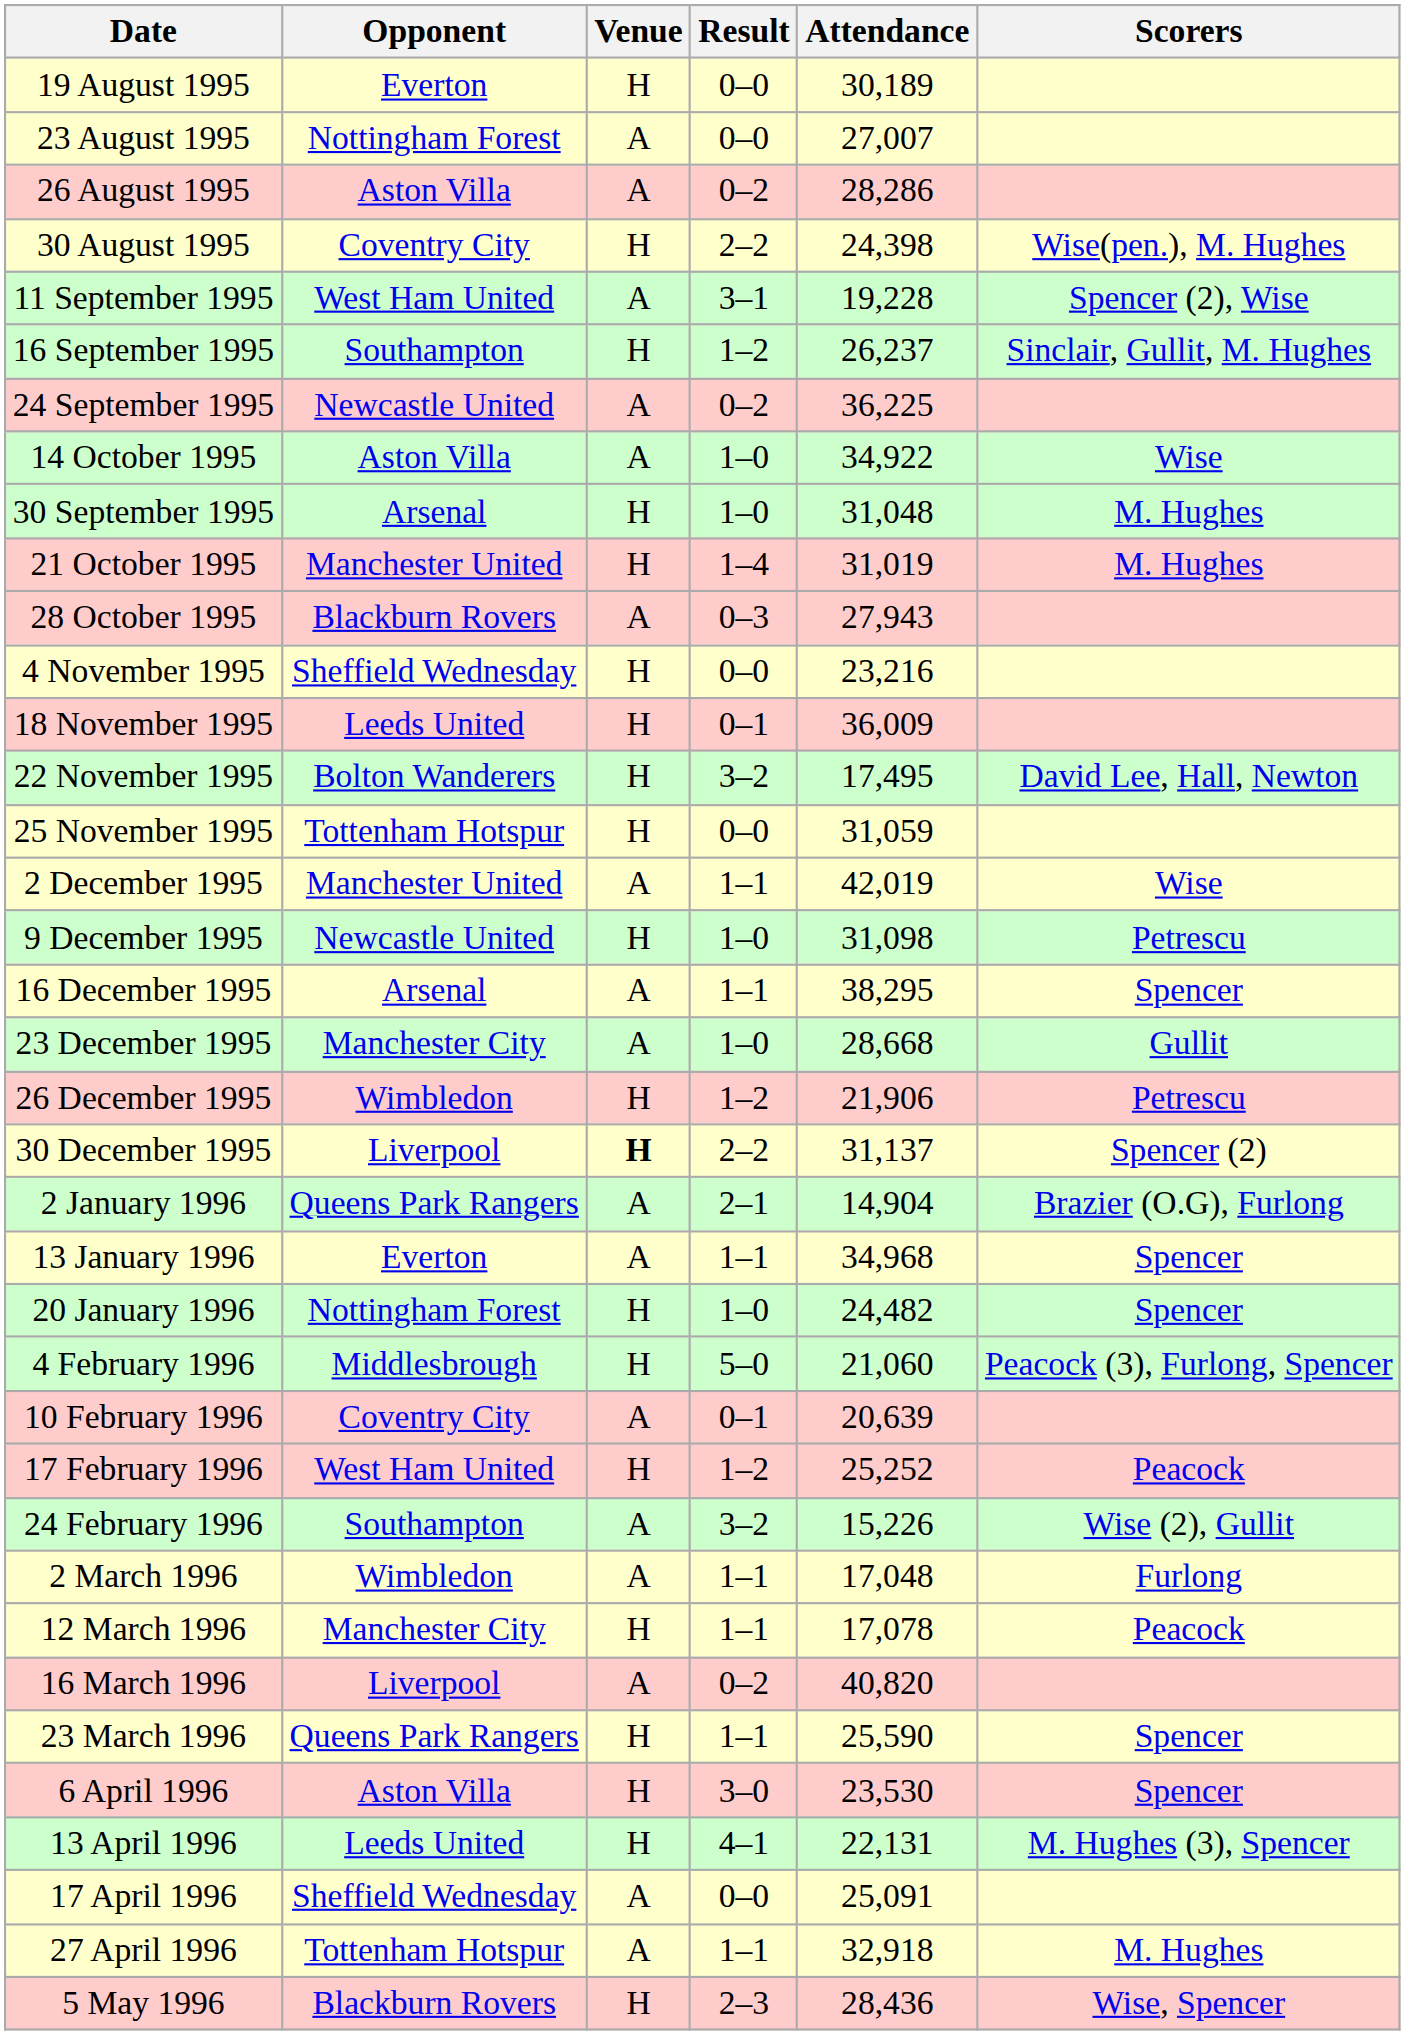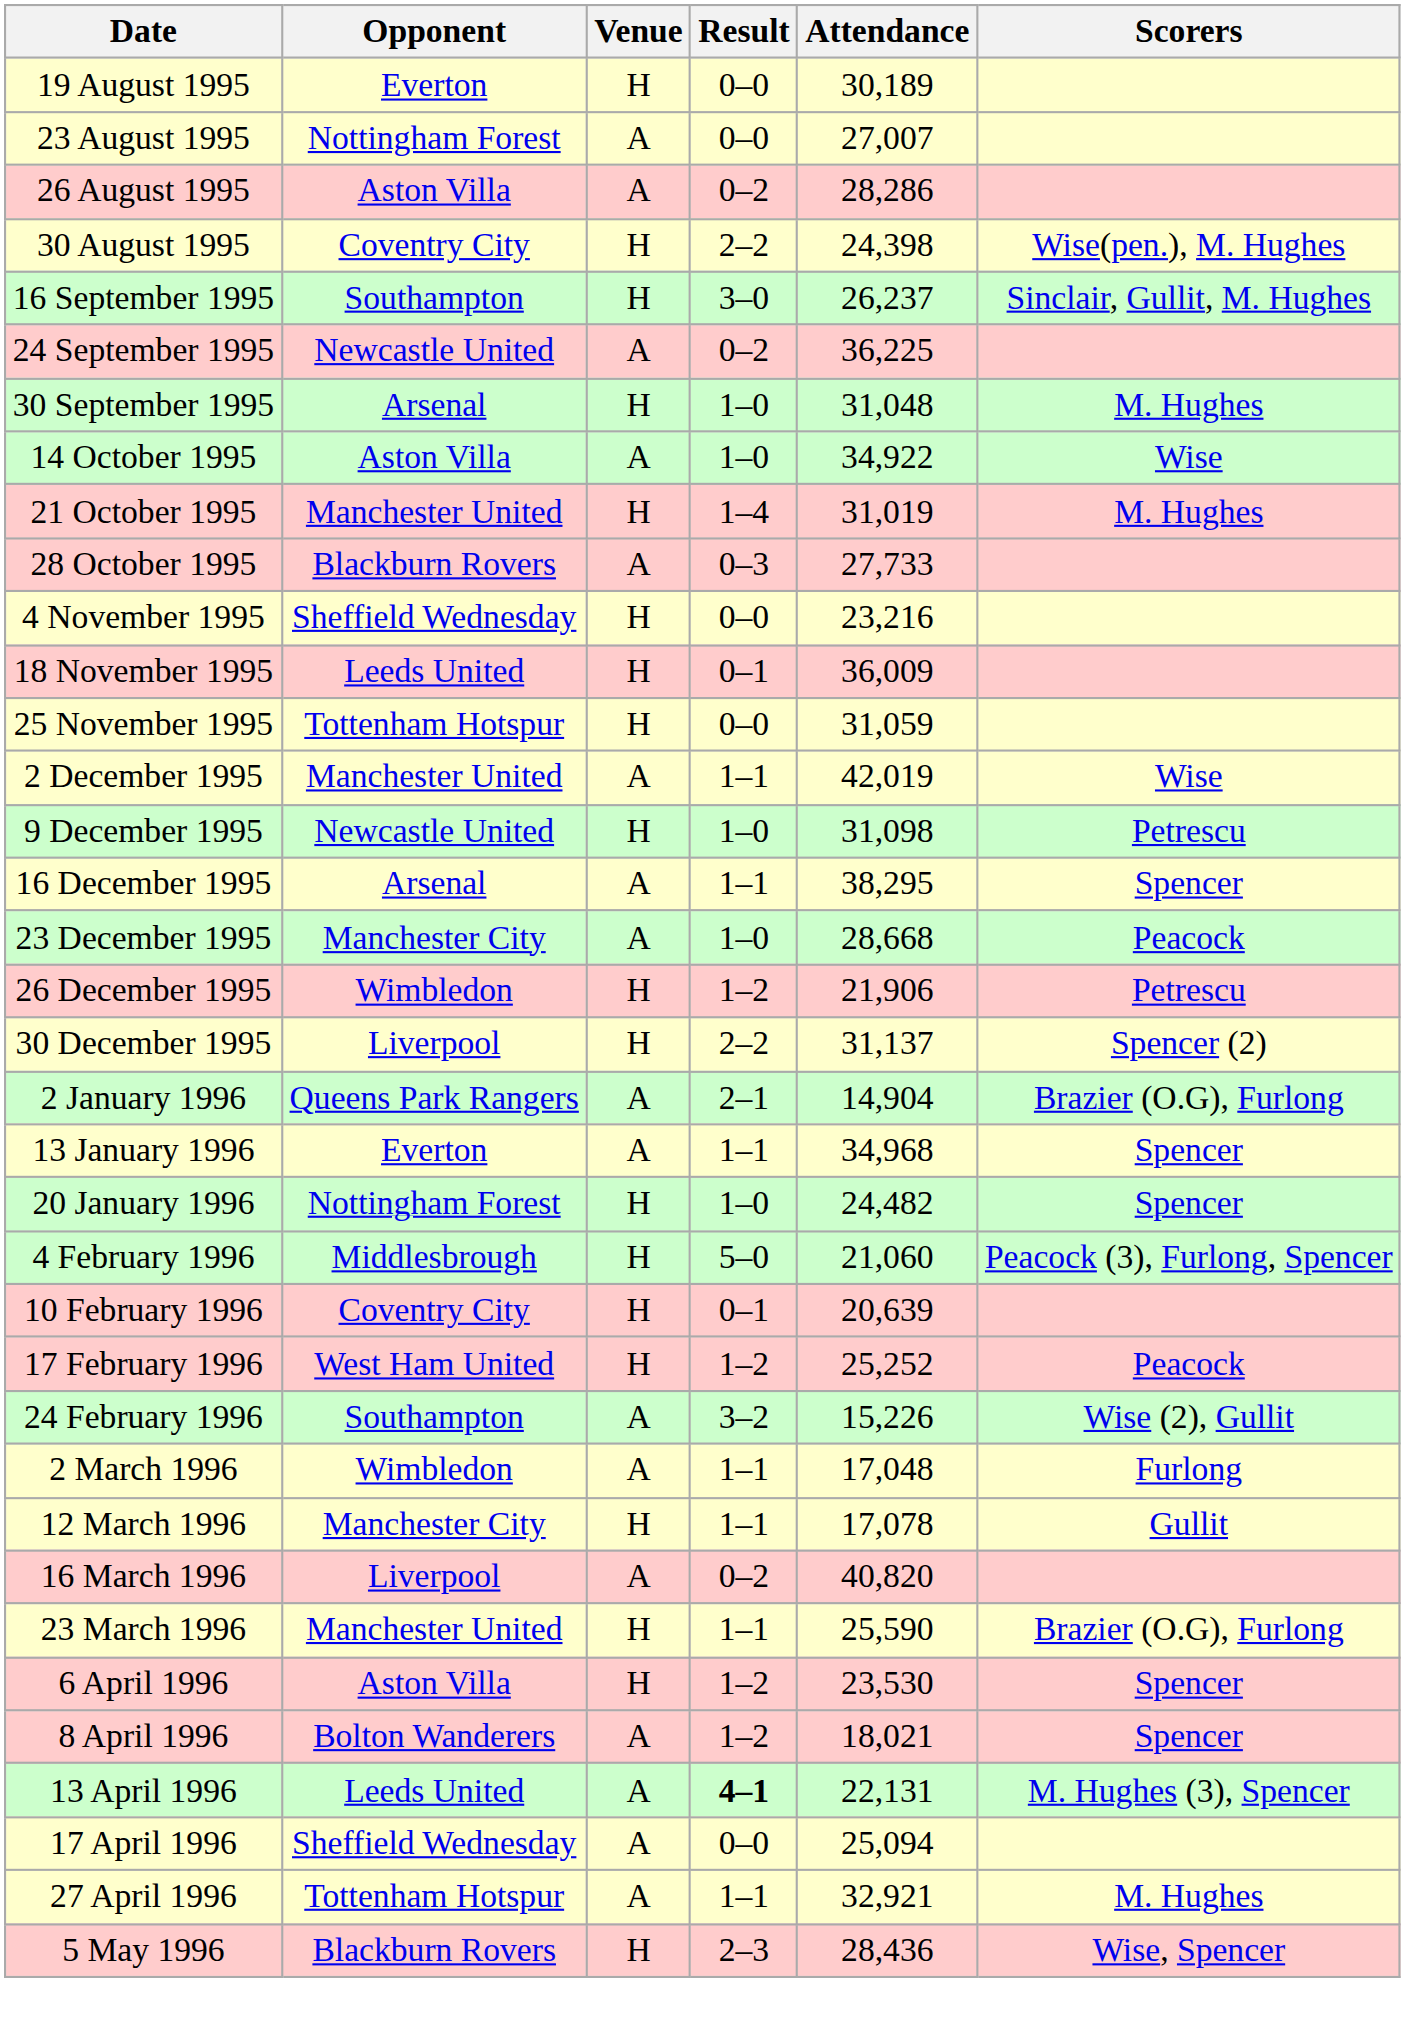- row: 11 September 1995 | West Ham United | A | 3–1 | 19,228 | Spencer (2), Wise
16 September 1995 | Result: 1–2 -> 3–0
rows swapped: 30 September 1995 <-> 14 October 1995
28 October 1995 | Attendance: 27,943 -> 27,733
- row: 22 November 1995 | Bolton Wanderers | H | 3–2 | 17,495 | David Lee, Hall, Newton
23 December 1995 | Scorers: Gullit -> Peacock
30 December 1995 | Venue: bold -> normal
10 February 1996 | Venue: A -> H
12 March 1996 | Scorers: Peacock -> Gullit
23 March 1996 | Opponent: Queens Park Rangers -> Manchester United
23 March 1996 | Scorers: Spencer -> Brazier (O.G), Furlong
6 April 1996 | Result: 3–0 -> 1–2
+ row: 8 April 1996 | Bolton Wanderers | A | 1–2 | 18,021 | Spencer
13 April 1996 | Venue: H -> A
13 April 1996 | Result: normal -> bold
17 April 1996 | Attendance: 25,091 -> 25,094
27 April 1996 | Attendance: 32,918 -> 32,921
